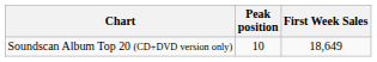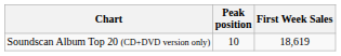Soundscan Album Top 20 (CD+DVD version only) | First Week Sales: 18,649 -> 18,619
